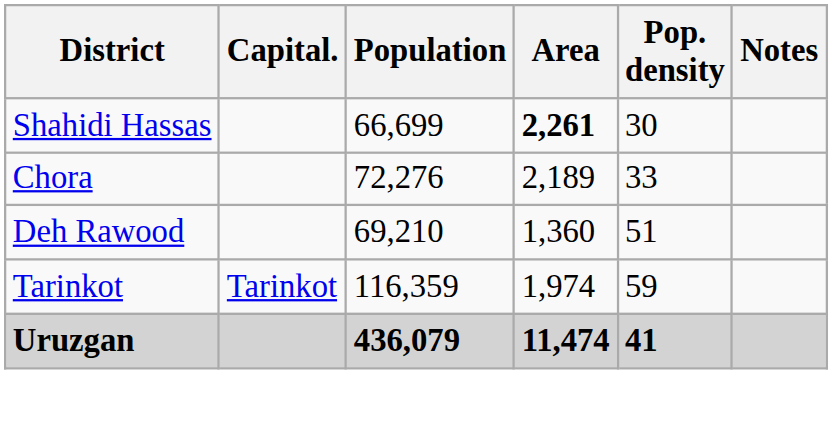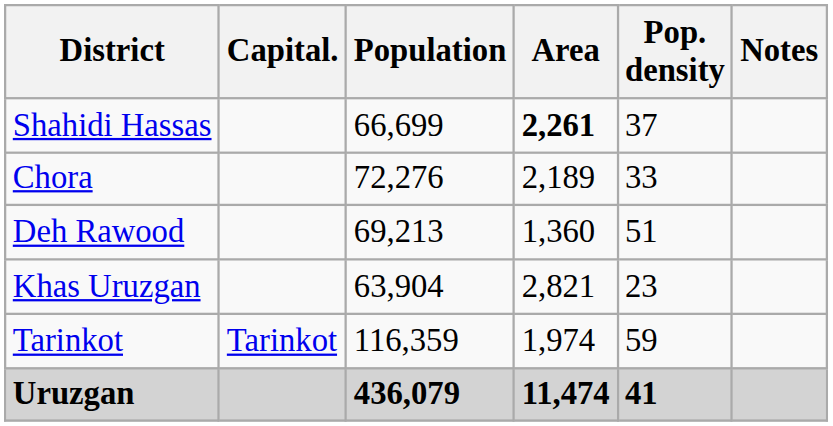Shahidi Hassas | Pop. density: 30 -> 37
Deh Rawood | Population: 69,210 -> 69,213
+ row: Khas Uruzgan | 63,904 | 2,821 | 23
